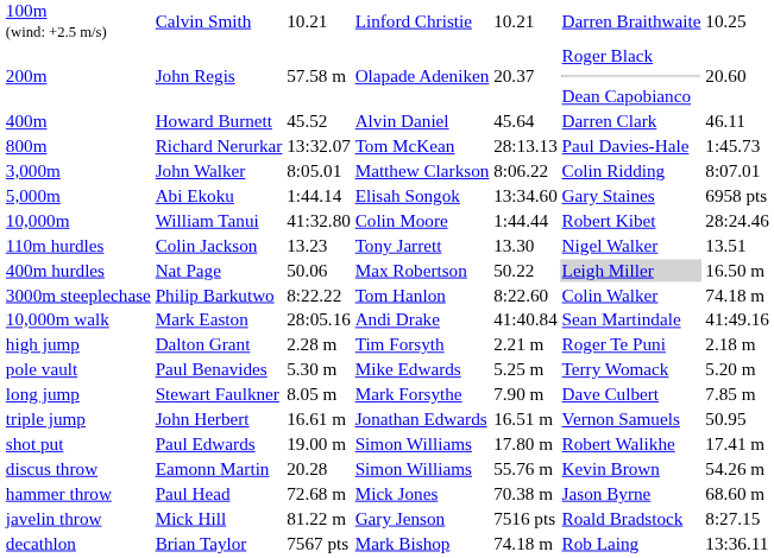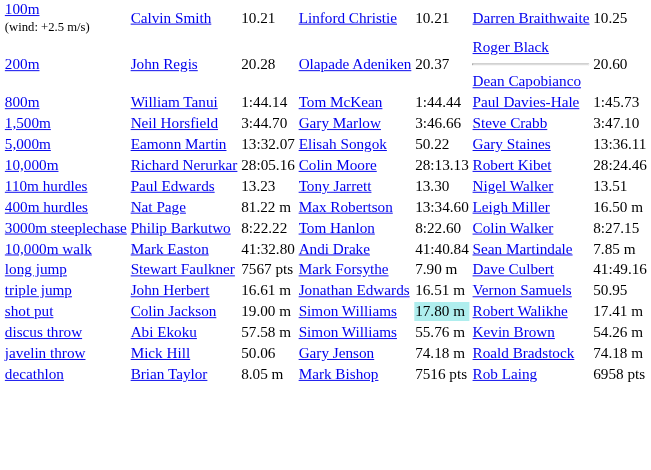200m | column 3: 57.58 m -> 20.28
- row: 400m | Howard Burnett | 45.52 | Alvin Daniel | 45.64 | Darren Clark | 46.11
800m | column 2: Richard Nerurkar -> William Tanui
800m | column 3: 13:32.07 -> 1:44.14
800m | column 5: 28:13.13 -> 1:44.44
+ row: 1,500m | Neil Horsfield | 3:44.70 | Gary Marlow | 3:46.66 | Steve Crabb | 3:47.10
- row: 3,000m | John Walker | 8:05.01 | Matthew Clarkson | 8:06.22 | Colin Ridding | 8:07.01
5,000m | column 2: Abi Ekoku -> Eamonn Martin
5,000m | column 3: 1:44.14 -> 13:32.07
5,000m | column 5: 13:34.60 -> 50.22
5,000m | column 7: 6958 pts -> 13:36.11
10,000m | column 2: William Tanui -> Richard Nerurkar
10,000m | column 3: 41:32.80 -> 28:05.16
10,000m | column 5: 1:44.44 -> 28:13.13
110m hurdles | column 2: Colin Jackson -> Paul Edwards
400m hurdles | column 3: 50.06 -> 81.22 m
400m hurdles | column 5: 50.22 -> 13:34.60
400m hurdles | column 6: lightgrey background -> no background
3000m steeplechase | column 7: 74.18 m -> 8:27.15
10,000m walk | column 3: 28:05.16 -> 41:32.80
10,000m walk | column 7: 41:49.16 -> 7.85 m
- row: high jump | Dalton Grant | 2.28 m | Tim Forsyth | 2.21 m | Roger Te Puni | 2.18 m
- row: pole vault | Paul Benavides | 5.30 m | Mike Edwards | 5.25 m | Terry Womack | 5.20 m
long jump | column 3: 8.05 m -> 7567 pts
long jump | column 7: 7.85 m -> 41:49.16
shot put | column 2: Paul Edwards -> Colin Jackson
shot put | column 5: no background -> paleturquoise background
discus throw | column 2: Eamonn Martin -> Abi Ekoku
discus throw | column 3: 20.28 -> 57.58 m
- row: hammer throw | Paul Head | 72.68 m | Mick Jones | 70.38 m | Jason Byrne | 68.60 m
javelin throw | column 3: 81.22 m -> 50.06
javelin throw | column 5: 7516 pts -> 74.18 m
javelin throw | column 7: 8:27.15 -> 74.18 m
decathlon | column 3: 7567 pts -> 8.05 m
decathlon | column 5: 74.18 m -> 7516 pts
decathlon | column 7: 13:36.11 -> 6958 pts
